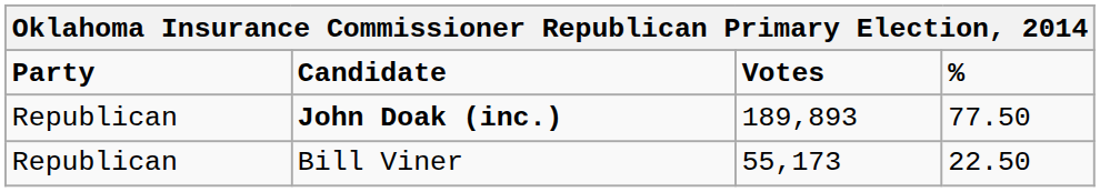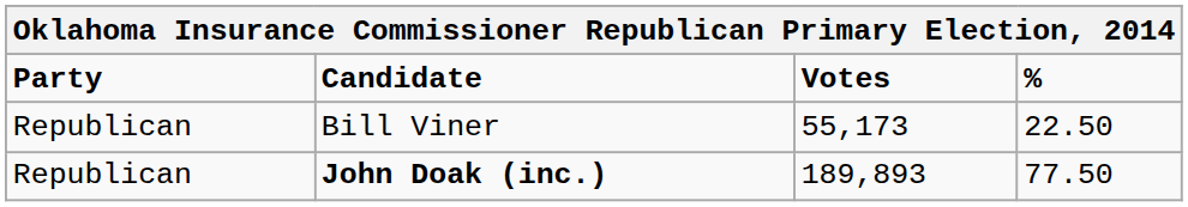rows swapped: John Doak (inc.) <-> Bill Viner
